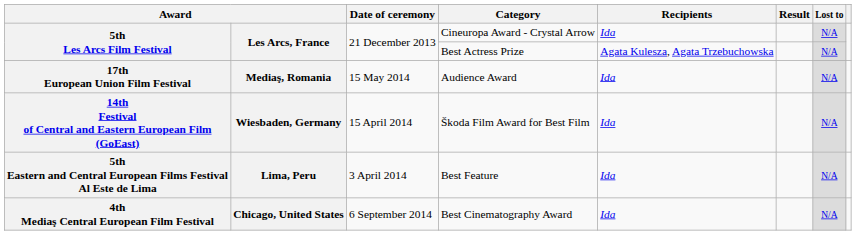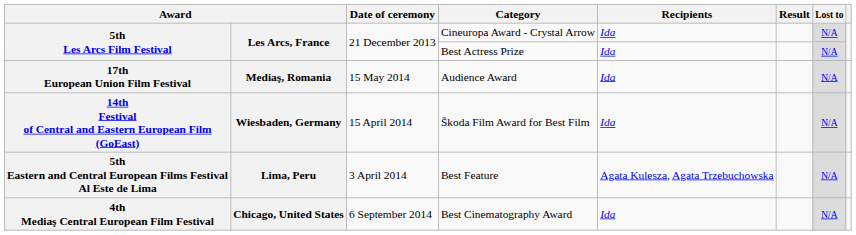Best Actress Prize | Recipients: Agata Kulesza, Agata Trzebuchowska -> Ida
Best Feature | Recipients: Ida -> Agata Kulesza, Agata Trzebuchowska
